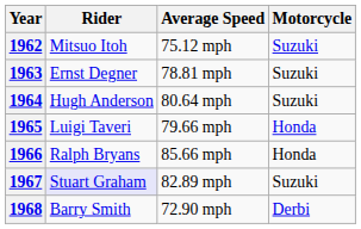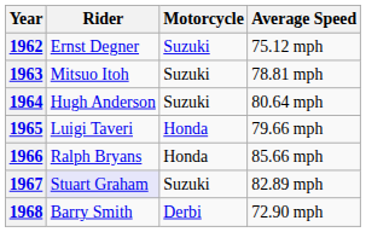columns swapped: Motorcycle <-> Average Speed
1962 | Rider: Mitsuo Itoh -> Ernst Degner
1963 | Rider: Ernst Degner -> Mitsuo Itoh
